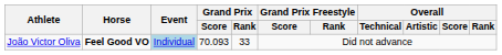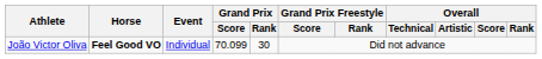João Victor Oliva | Event: lightblue background -> no background
João Victor Oliva | Grand Prix / Score: 70.093 -> 70.099
João Victor Oliva | Grand Prix / Rank: 33 -> 30
